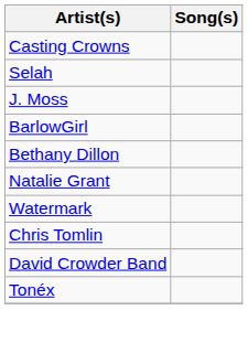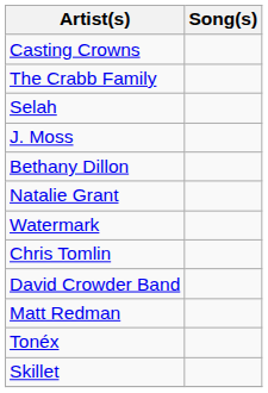+ row: The Crabb Family
- row: BarlowGirl
+ row: Matt Redman
+ row: Skillet
